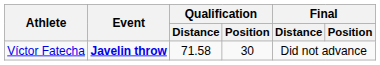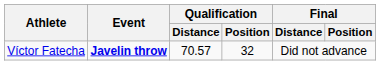Víctor Fatecha | Qualification / Distance: 71.58 -> 70.57
Víctor Fatecha | Qualification / Position: 30 -> 32
